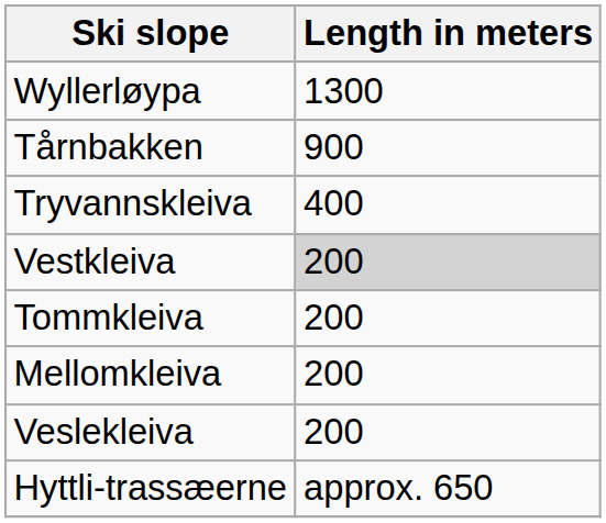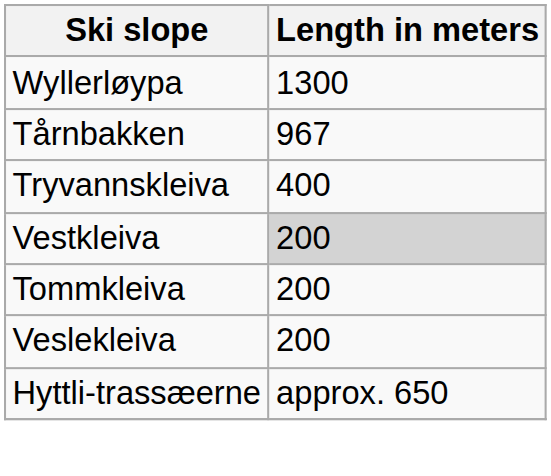Tårnbakken | Length in meters: 900 -> 967
- row: Mellomkleiva | 200
